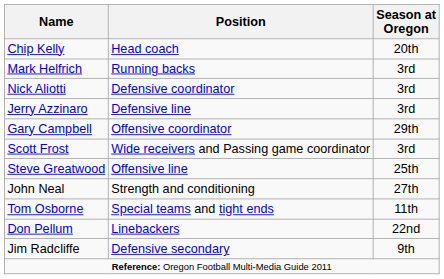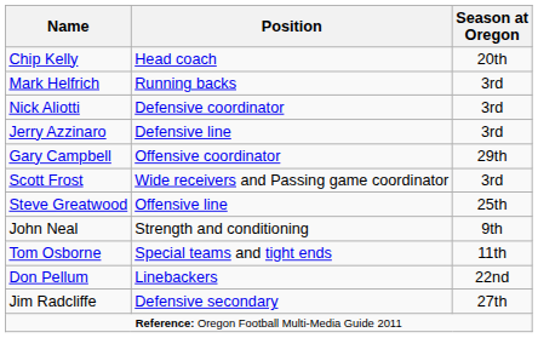John Neal | Season at Oregon: 27th -> 9th
Jim Radcliffe | Season at Oregon: 9th -> 27th
